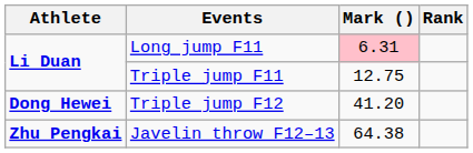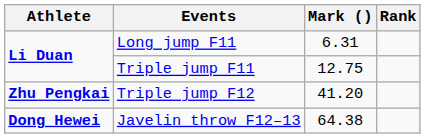Long jump F11 | Mark (): pink background -> no background
Triple jump F12 | Athlete: Dong Hewei -> Zhu Pengkai
Javelin throw F12–13 | Athlete: Zhu Pengkai -> Dong Hewei
